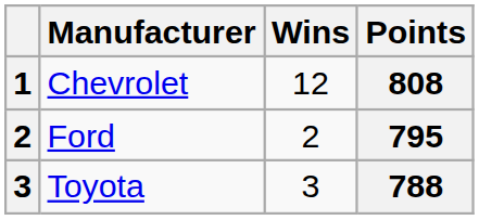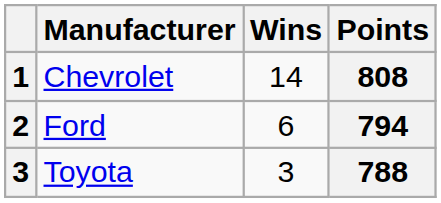Chevrolet | Wins: 12 -> 14
Ford | Wins: 2 -> 6
Ford | Points: 795 -> 794
